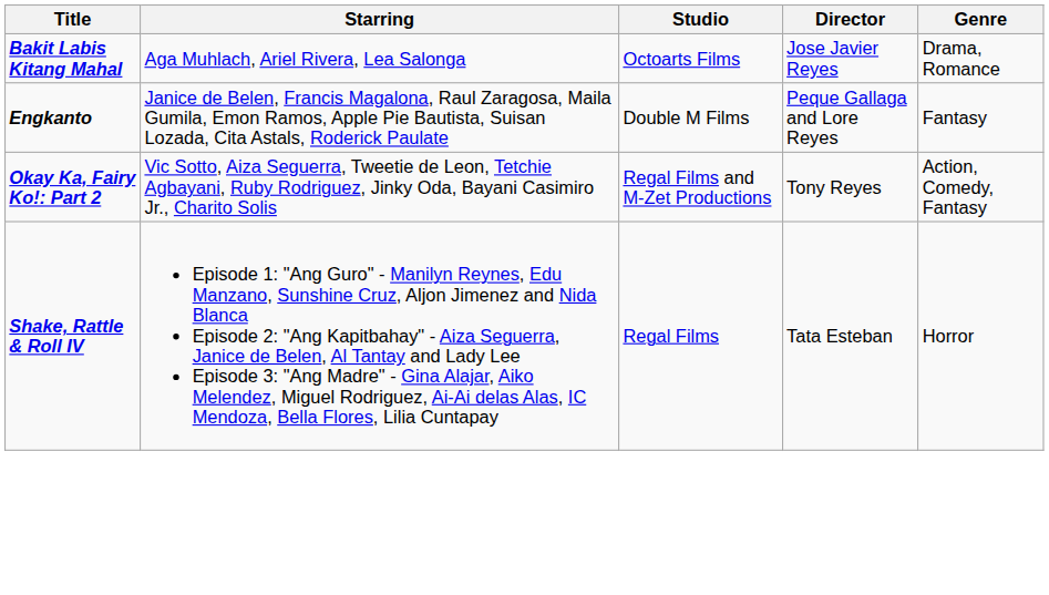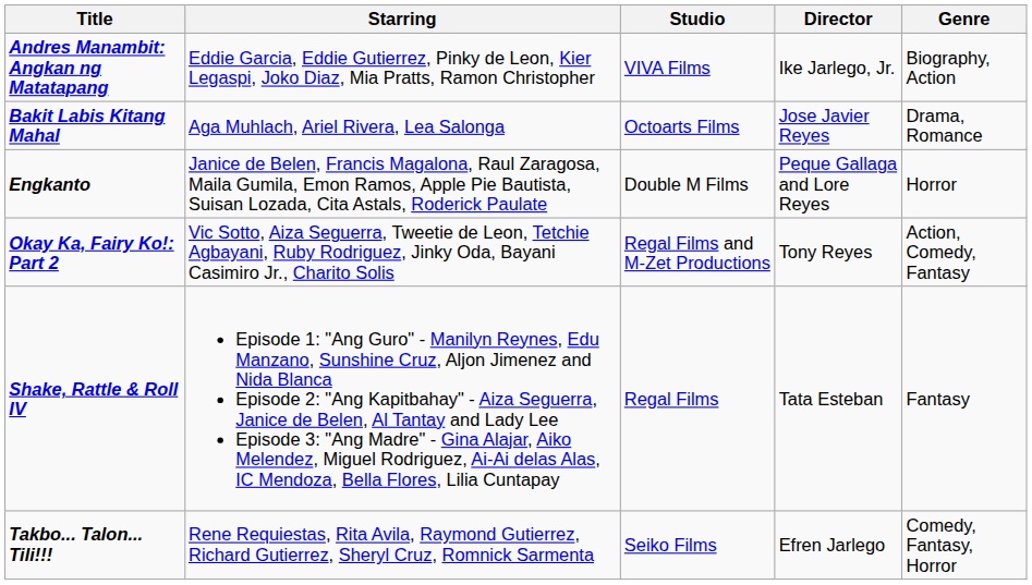+ row: Andres Manambit: Angkan ng Matatapang | Eddie Garcia, Eddie Gutierrez, Pinky de Leon, Kier Legaspi, Joko Diaz, Mia Pratts, Ramon Christopher | VIVA Films | Ike Jarlego, Jr. | Biography, Action
Engkanto | Genre: Fantasy -> Horror
Shake, Rattle & Roll IV | Genre: Horror -> Fantasy
+ row: Takbo... Talon... Tili!!! | Rene Requiestas, Rita Avila, Raymond Gutierrez, Richard Gutierrez, Sheryl Cruz, Romnick Sarmenta | Seiko Films | Efren Jarlego | Comedy, Fantasy, Horror
